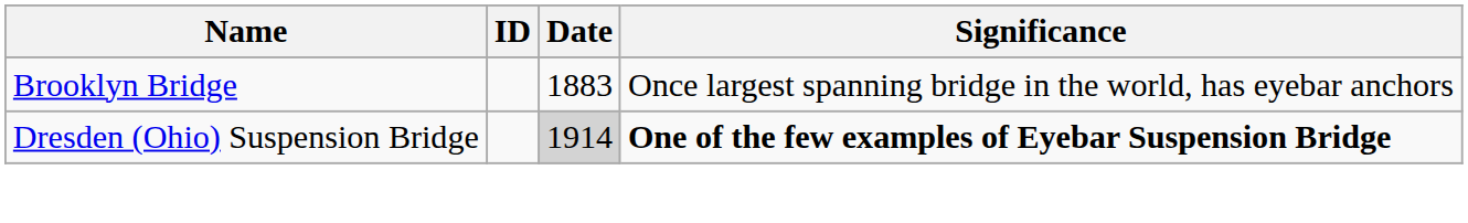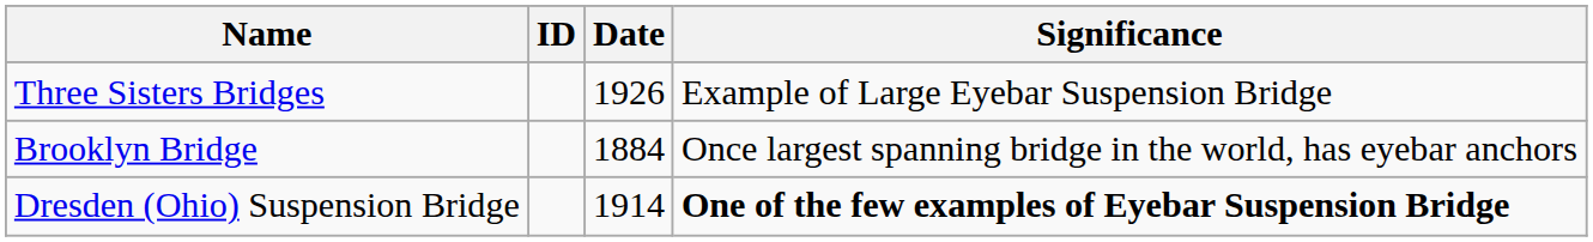+ row: Three Sisters Bridges | 1926 | Example of Large Eyebar Suspension Bridge
Brooklyn Bridge | Date: 1883 -> 1884
Dresden (Ohio) Suspension Bridge | Date: lightgrey background -> no background
